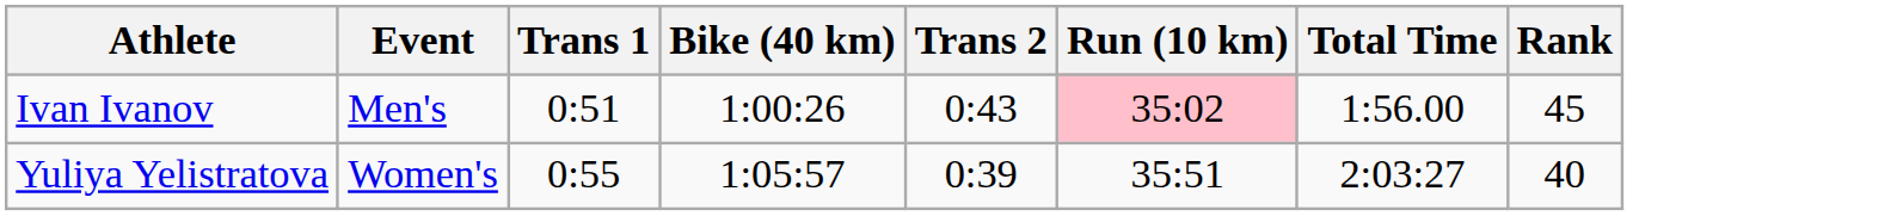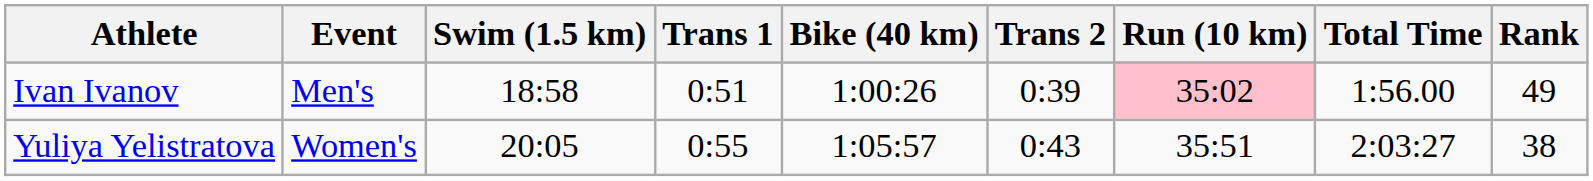+ column: Swim (1.5 km) | 18:58 | 20:05
Ivan Ivanov | Trans 2: 0:43 -> 0:39
Ivan Ivanov | Rank: 45 -> 49
Yuliya Yelistratova | Trans 2: 0:39 -> 0:43
Yuliya Yelistratova | Rank: 40 -> 38
